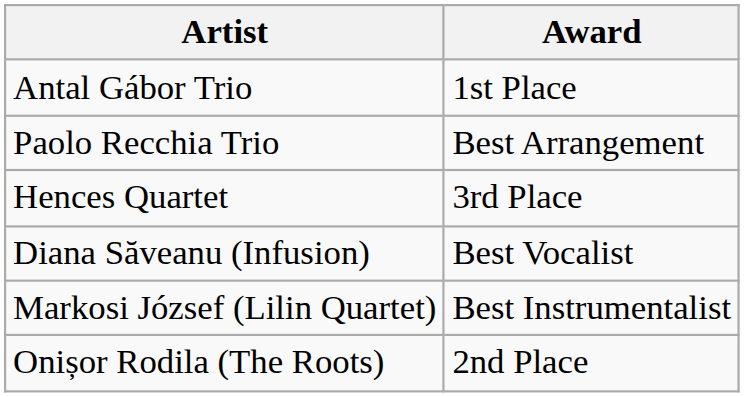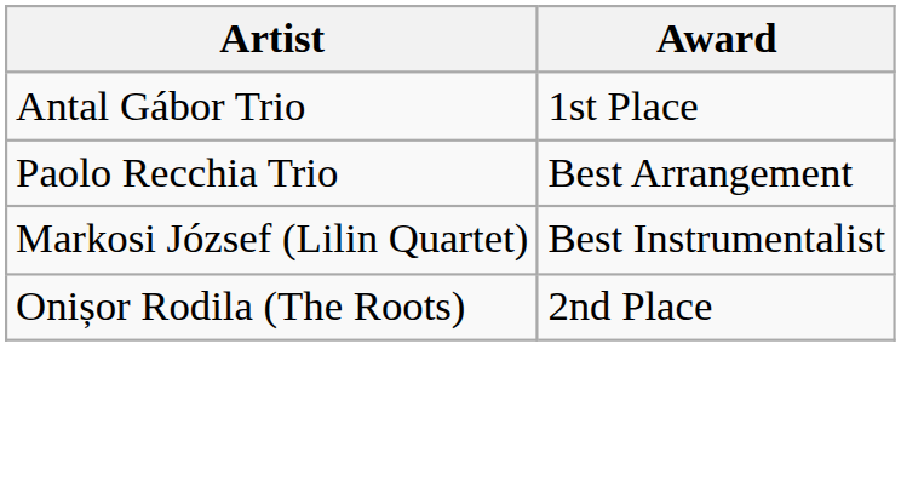- row: Hences Quartet | 3rd Place
- row: Diana Săveanu (Infusion) | Best Vocalist
